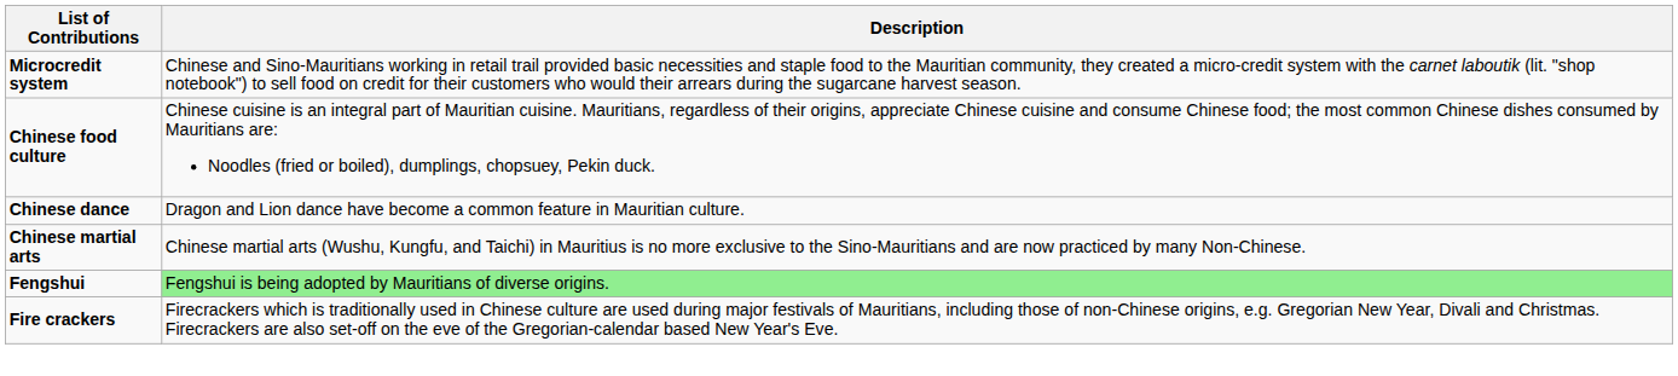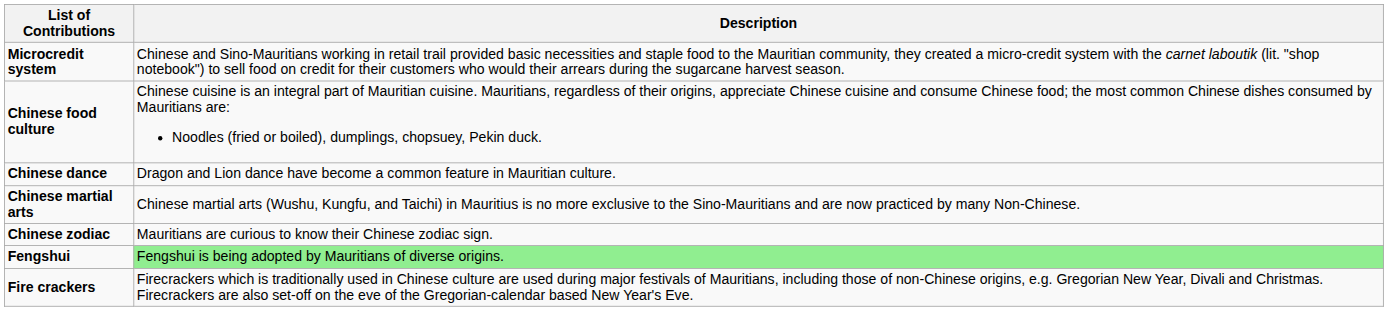+ row: Chinese zodiac | Mauritians are curious to know their Chinese zodiac sign.
